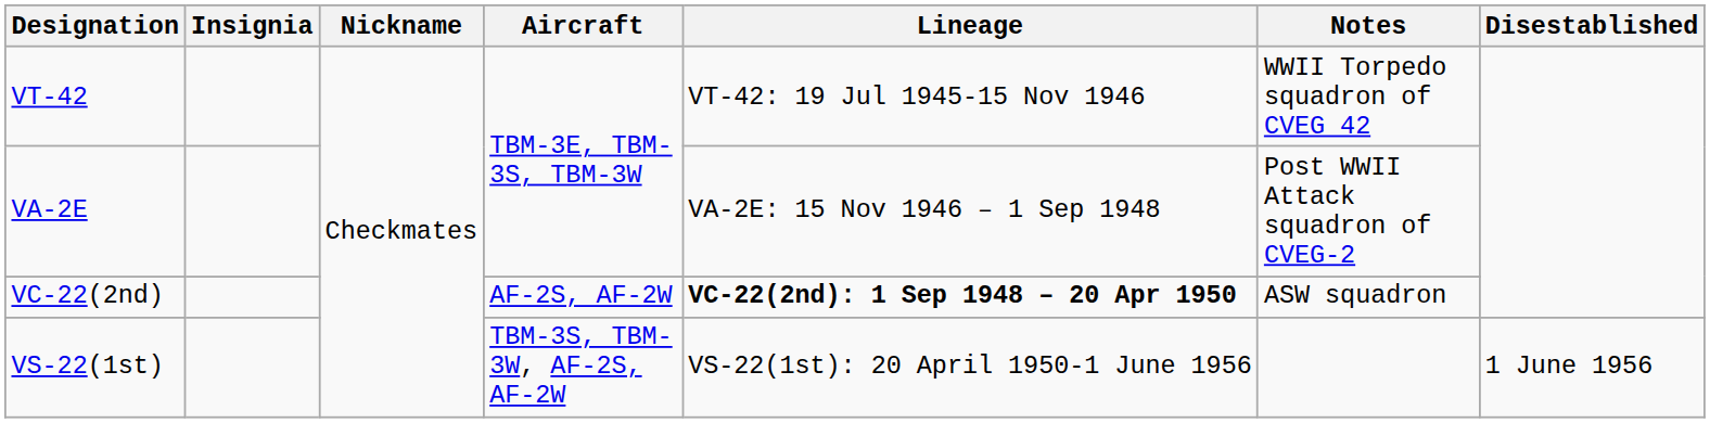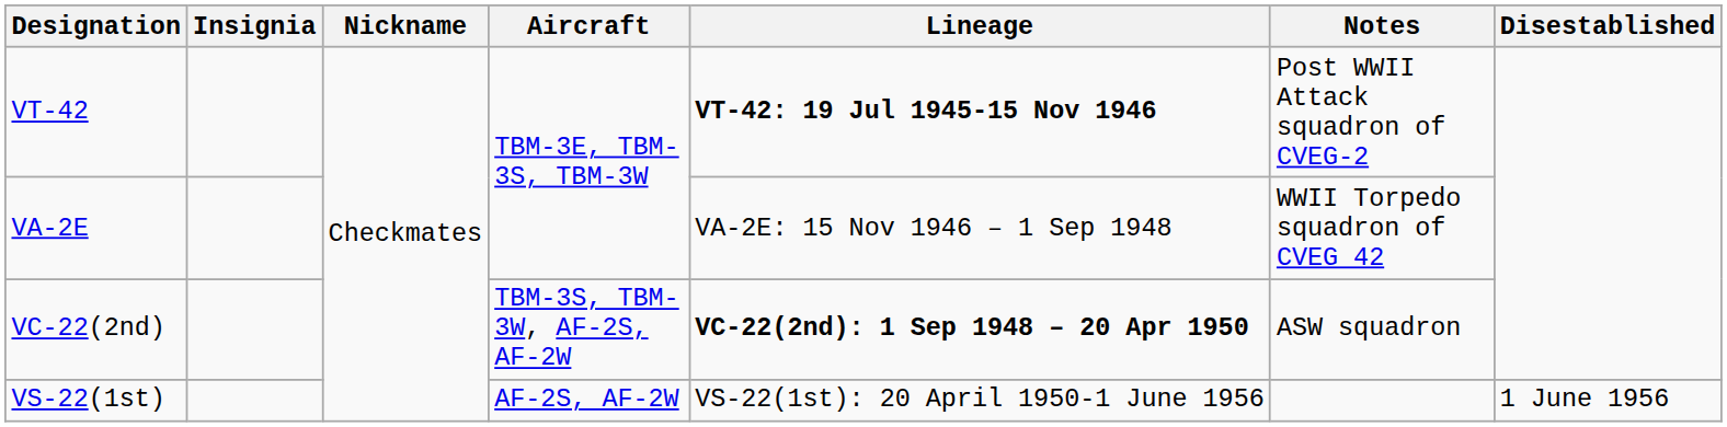VT-42 | Lineage: normal -> bold
VT-42 | Notes: WWII Torpedo squadron of CVEG 42 -> Post WWII Attack squadron of CVEG-2
VA-2E | Notes: Post WWII Attack squadron of CVEG-2 -> WWII Torpedo squadron of CVEG 42
VC-22(2nd) | Aircraft: AF-2S, AF-2W -> TBM-3S, TBM-3W, AF-2S, AF-2W
VS-22(1st) | Aircraft: TBM-3S, TBM-3W, AF-2S, AF-2W -> AF-2S, AF-2W
